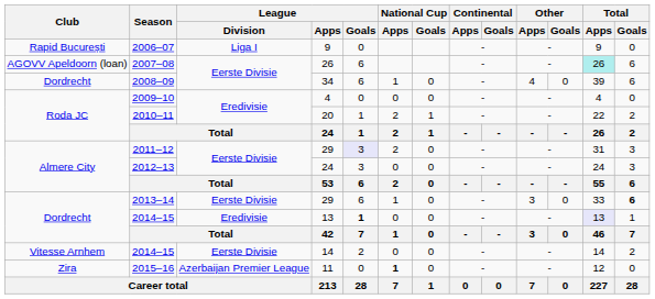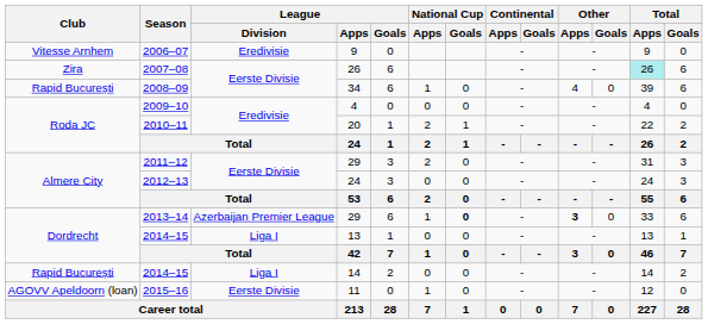2006–07 | Club: Rapid București -> Vitesse Arnhem
2006–07 | League / Division: Liga I -> Eredivisie
2007–08 | Club: AGOVV Apeldoorn (loan) -> Zira
2008–09 | Club: Dordrecht -> Rapid București
2011–12 | League / Goals: lavender background -> no background
2013–14 | League / Division: Eerste Divisie -> Azerbaijan Premier League
2013–14 | National Cup / Goals: normal -> bold
2013–14 | Other / Apps: normal -> bold
2013–14 | Total / Goals: bold -> normal
2014–15 / 13 | League / Division: Eredivisie -> Liga I
2014–15 / 13 | League / Goals: bold -> normal
2014–15 / 13 | Total / Apps: lavender background -> no background
2014–15 / 14 | Club: Vitesse Arnhem -> Rapid București
2014–15 / 14 | League / Division: Eerste Divisie -> Liga I
2015–16 | Club: Zira -> AGOVV Apeldoorn (loan)
2015–16 | League / Division: Azerbaijan Premier League -> Eerste Divisie
2015–16 | National Cup / Apps: bold -> normal
